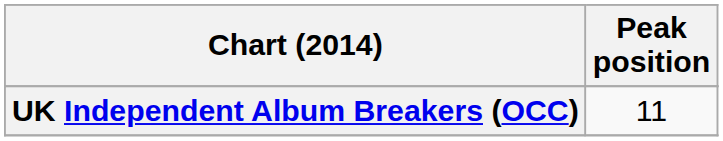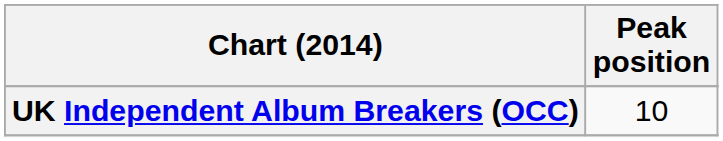UK Independent Album Breakers (OCC) | Peak position: 11 -> 10
